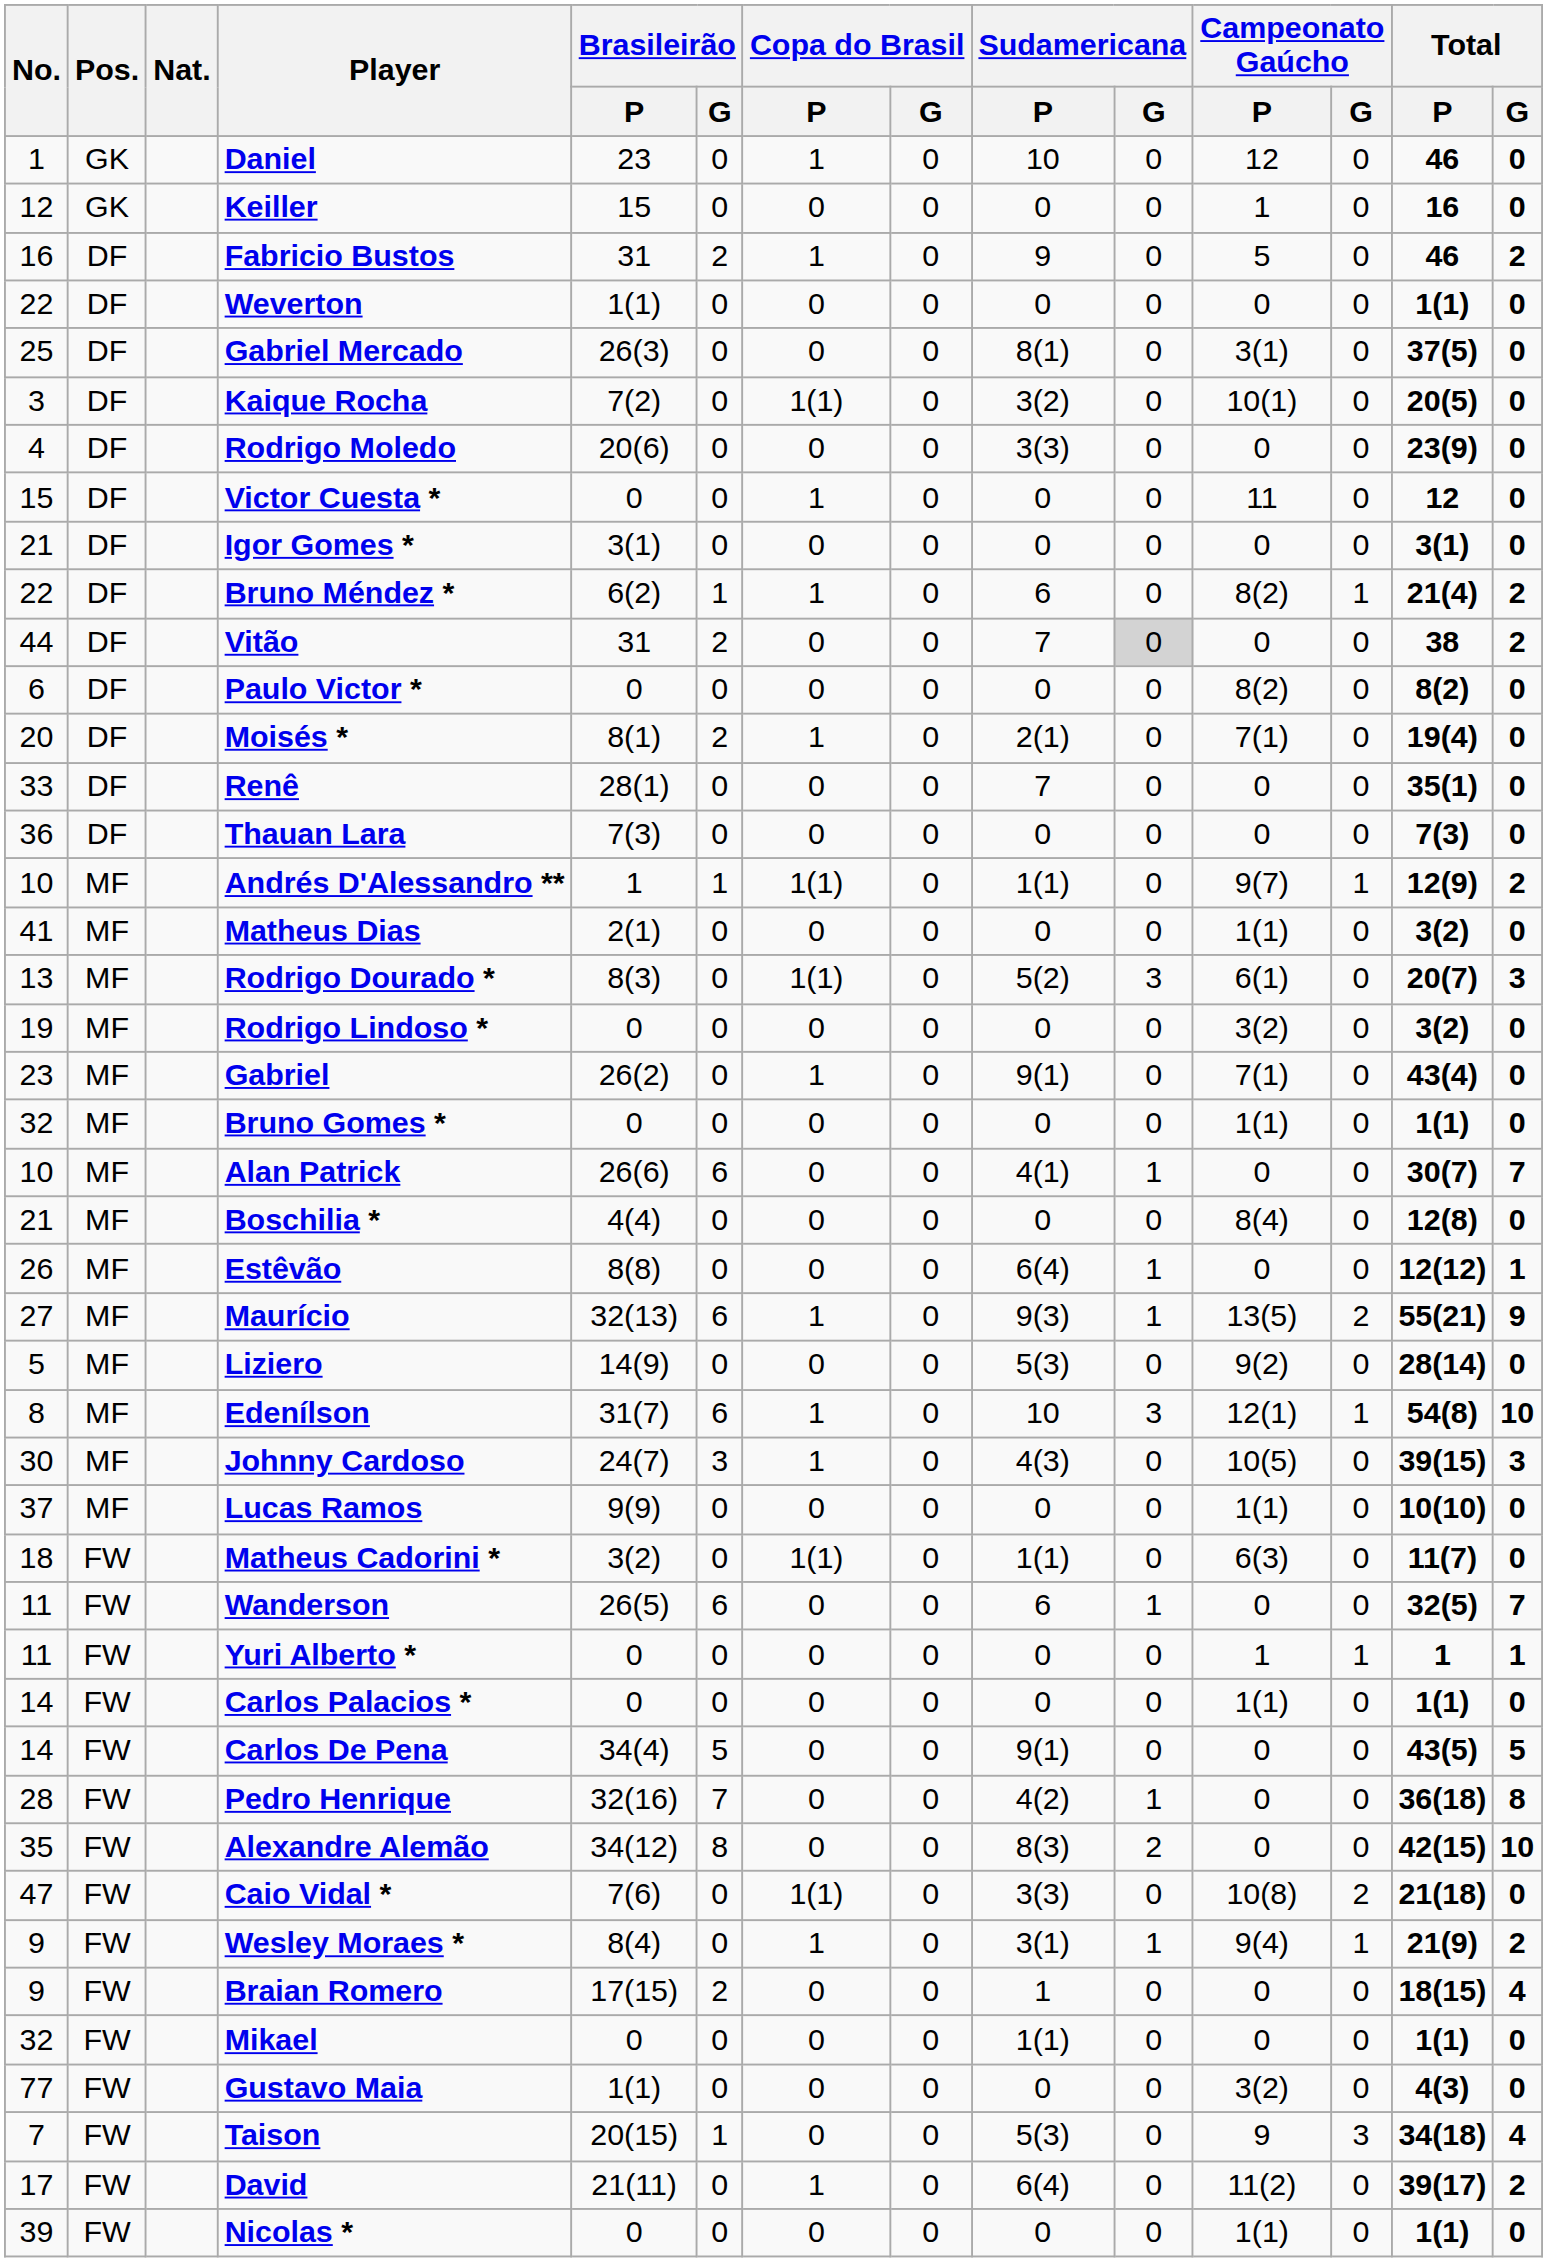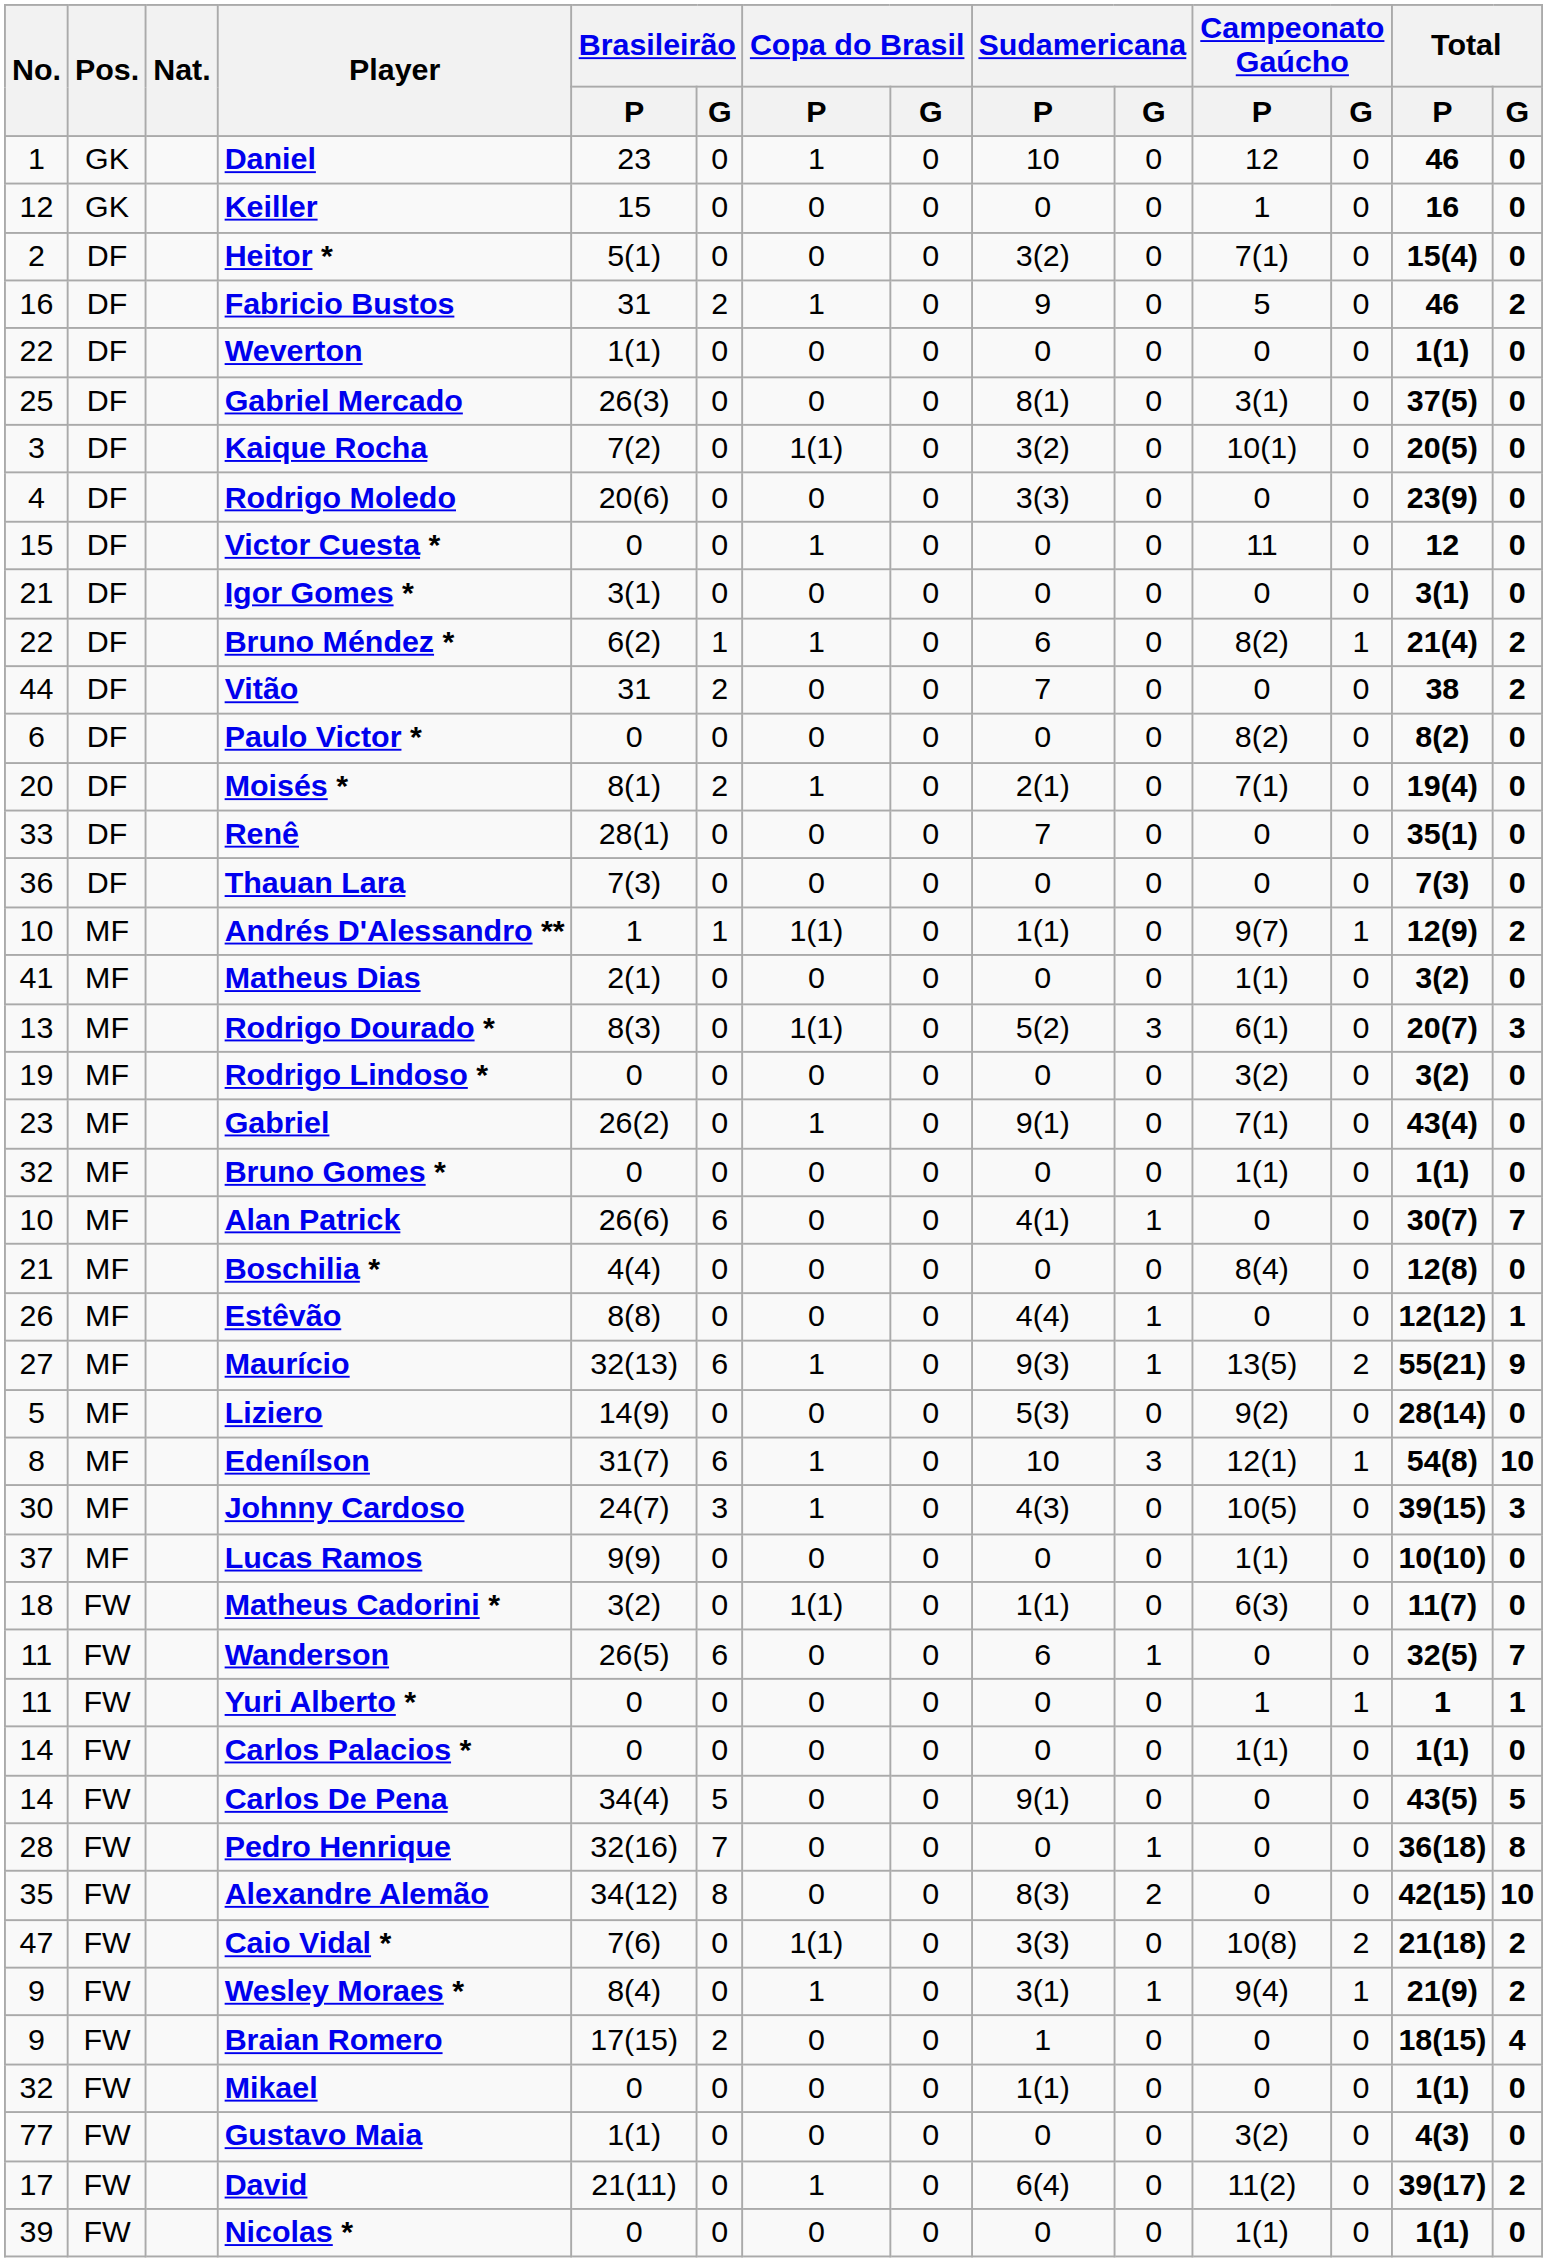+ row: 2 | DF | Heitor * | 5(1) | 0 | 0 | 0 | 3(2) | 0 | 7(1) | 0 | 15(4) | 0
Vitão | Sudamericana / G: lightgrey background -> no background
Estêvão | Sudamericana / P: 6(4) -> 4(4)
Pedro Henrique | Sudamericana / P: 4(2) -> 0
Caio Vidal * | Total / G: 0 -> 2
- row: 7 | FW | Taison | 20(15) | 1 | 0 | 0 | 5(3) | 0 | 9 | 3 | 34(18) | 4
